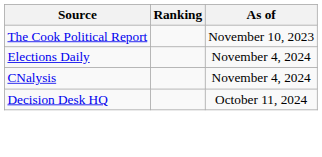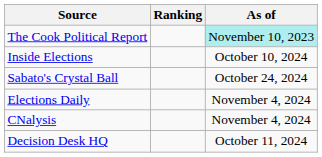The Cook Political Report | As of: no background -> paleturquoise background
+ row: Inside Elections | October 10, 2024
+ row: Sabato's Crystal Ball | October 24, 2024
